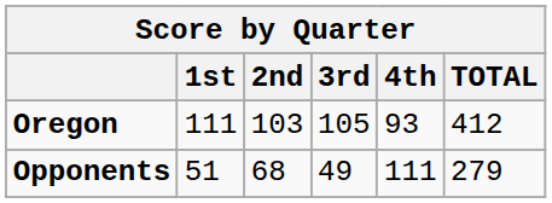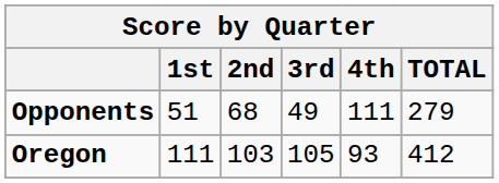rows swapped: Oregon <-> Opponents
